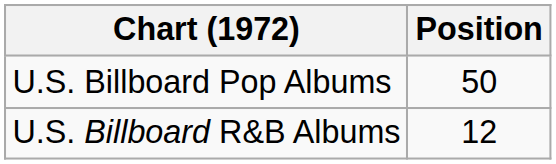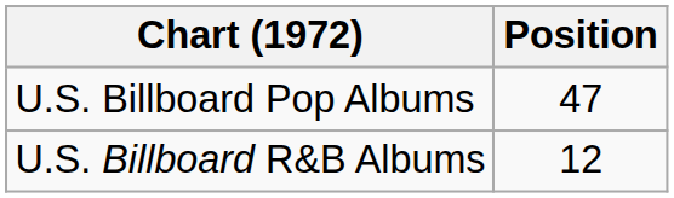U.S. Billboard Pop Albums | Position: 50 -> 47
